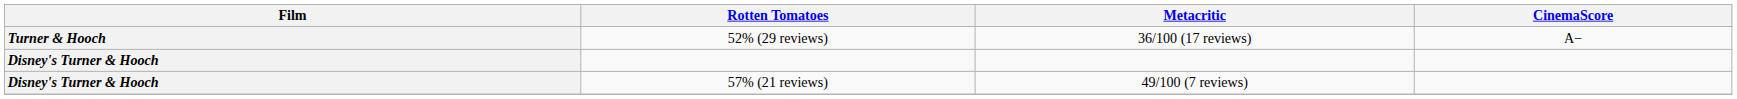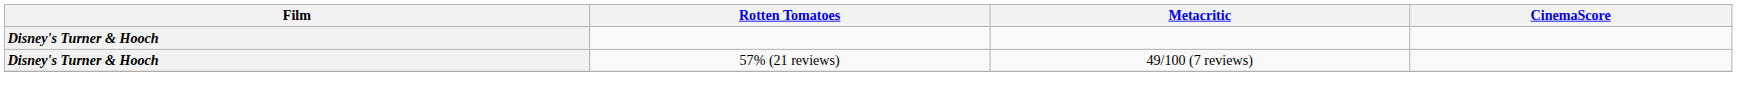- row: Turner & Hooch | 52% (29 reviews) | 36/100 (17 reviews) | A−
